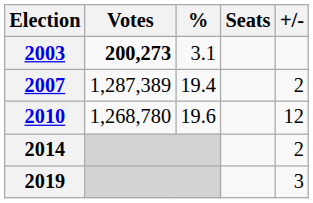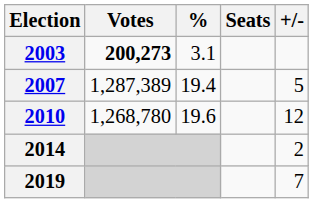2007 | +/-: 2 -> 5
2019 | +/-: 3 -> 7
